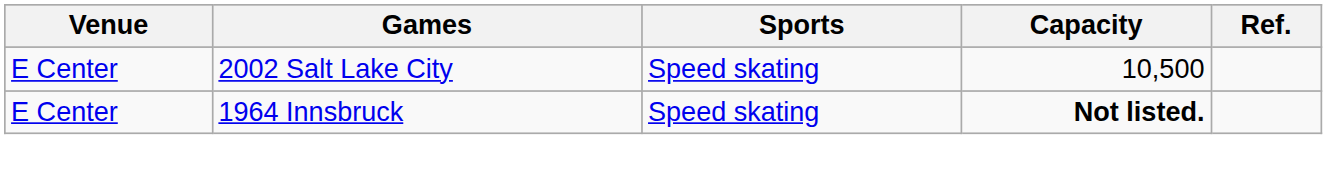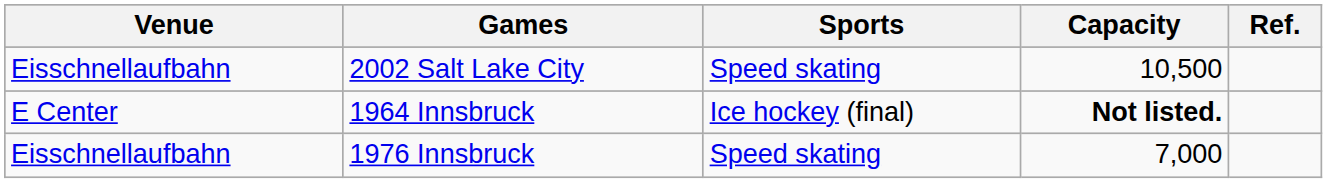2002 Salt Lake City | Venue: E Center -> Eisschnellaufbahn
1964 Innsbruck | Sports: Speed skating -> Ice hockey (final)
+ row: Eisschnellaufbahn | 1976 Innsbruck | Speed skating | 7,000
